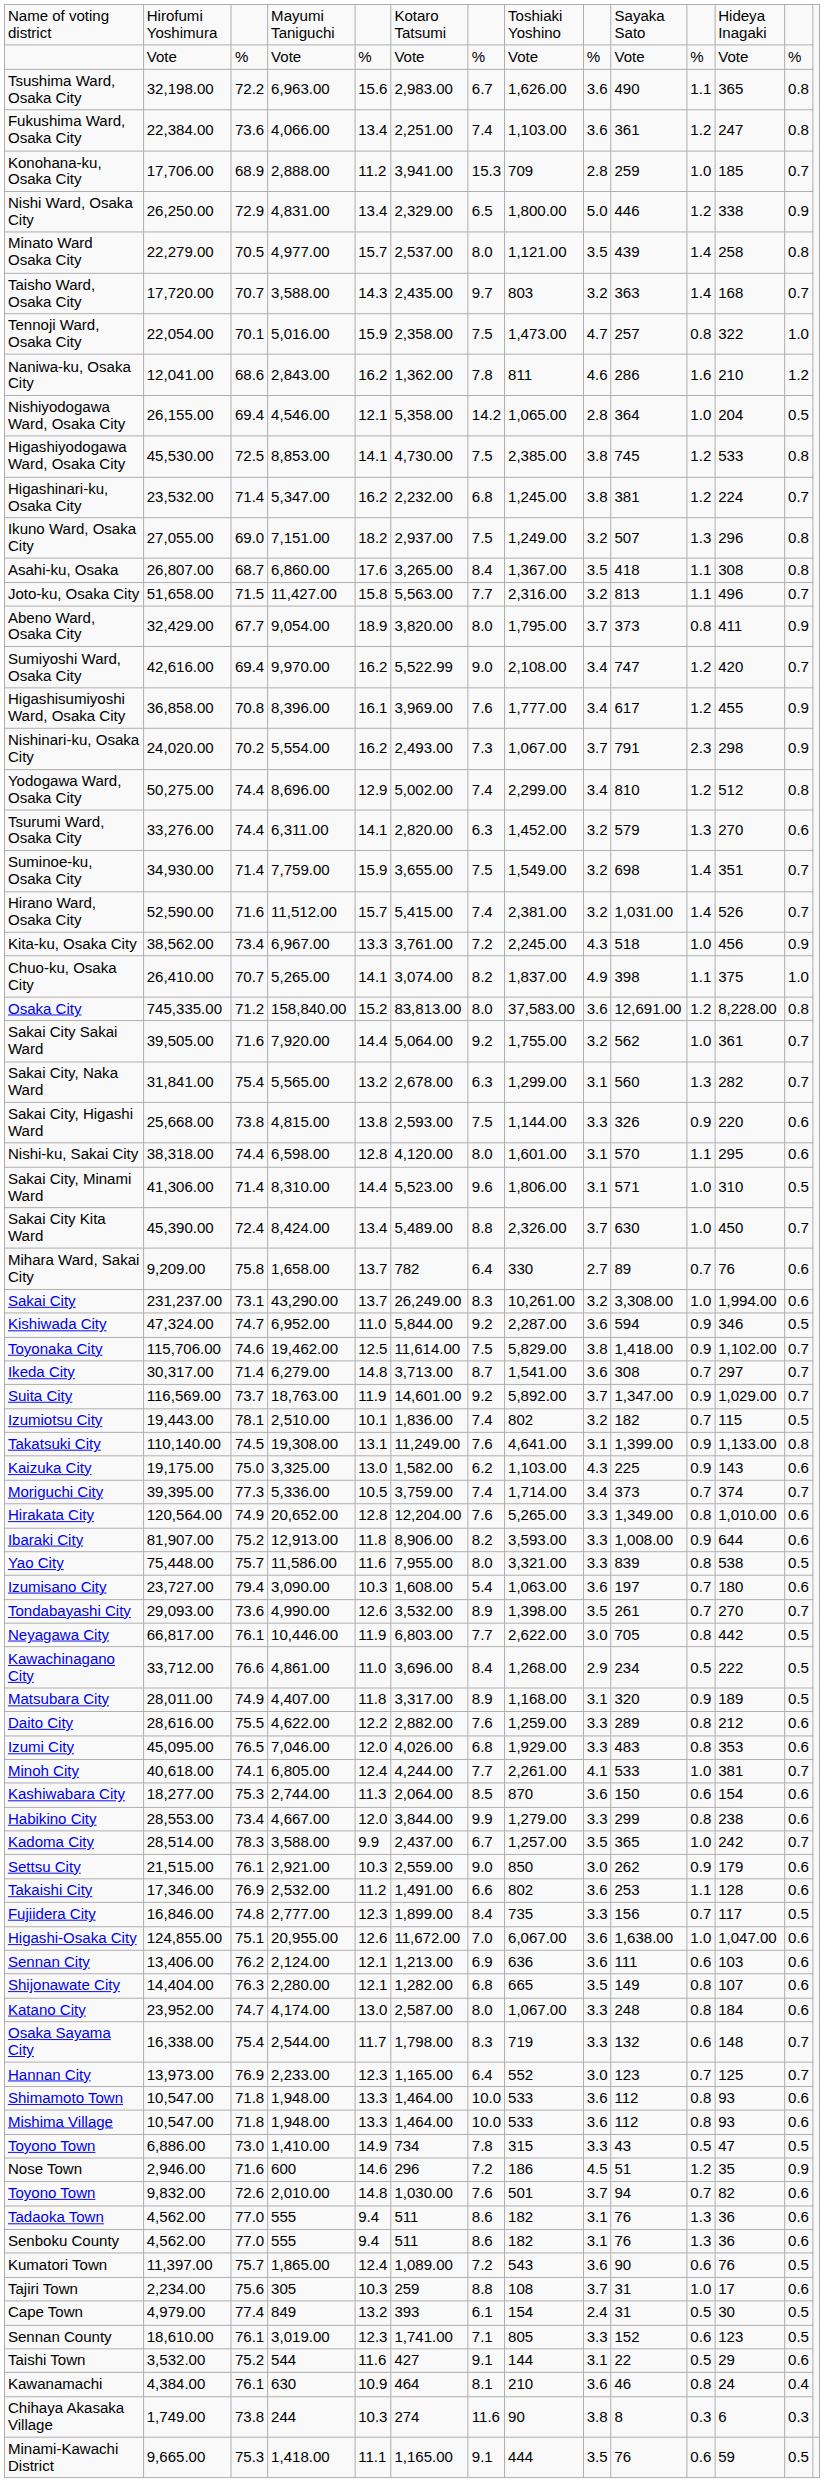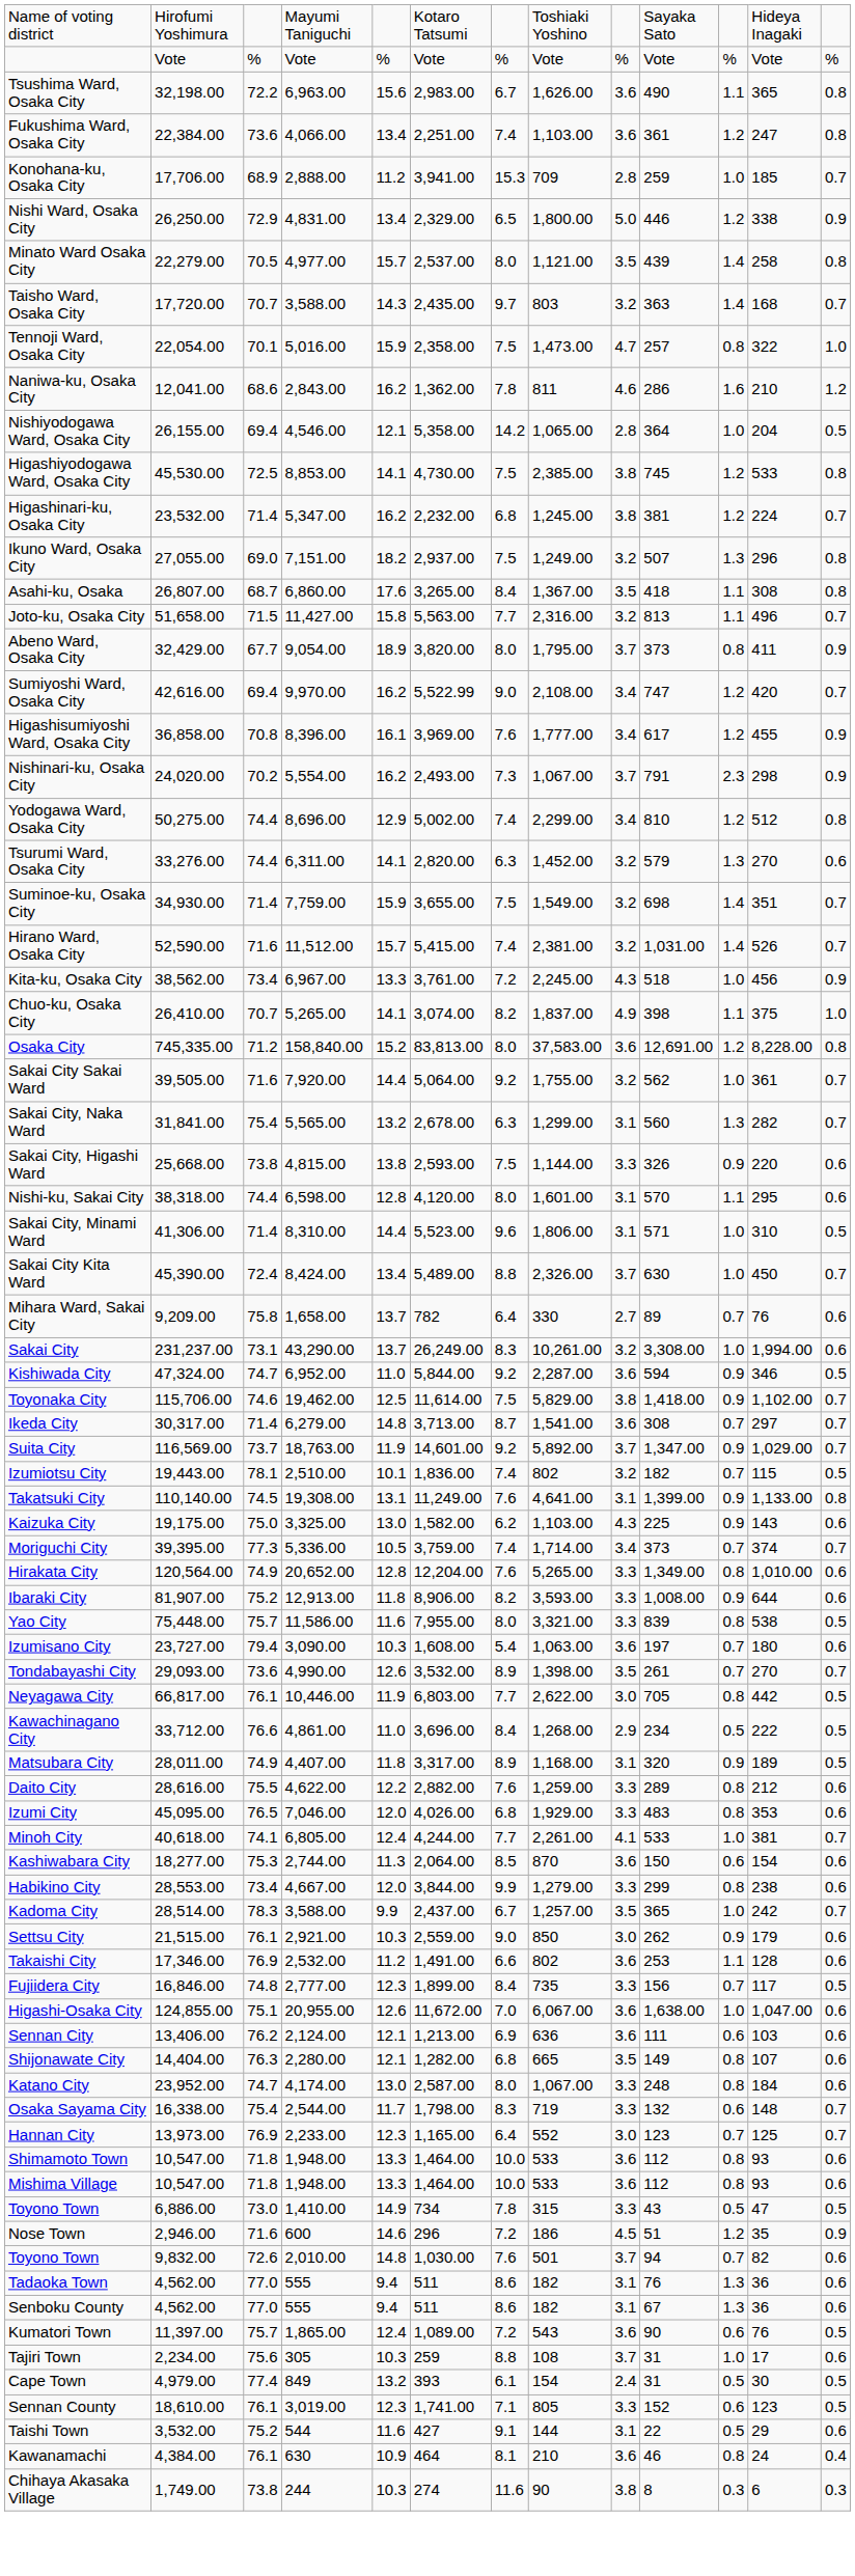Senboku County | column 10: 76 -> 67
- row: Minami-Kawachi District | 9,665.00 | 75.3 | 1,418.00 | 11.1 | 1,165.00 | 9.1 | 444 | 3.5 | 76 | 0.6 | 59 | 0.5
